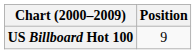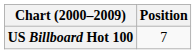US Billboard Hot 100 | Position: 9 -> 7
